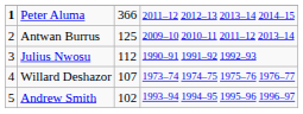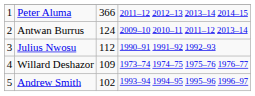Peter Aluma | column 1: bold -> normal
Antwan Burrus | column 3: 125 -> 124
Willard Deshazor | column 3: 107 -> 109
